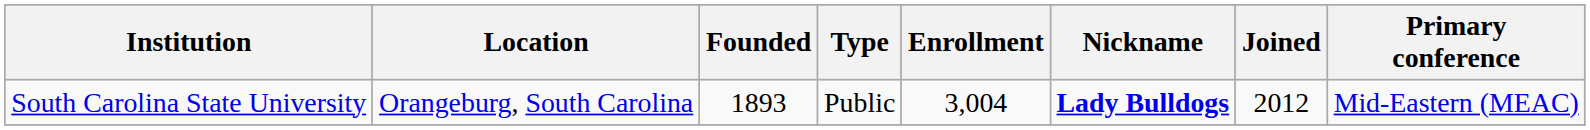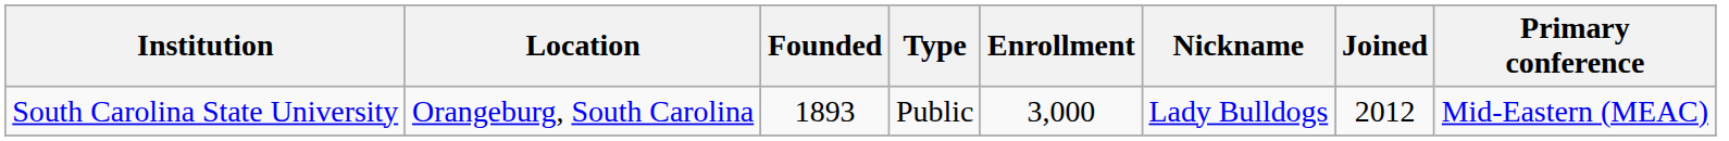South Carolina State University | Enrollment: 3,004 -> 3,000
South Carolina State University | Nickname: bold -> normal
